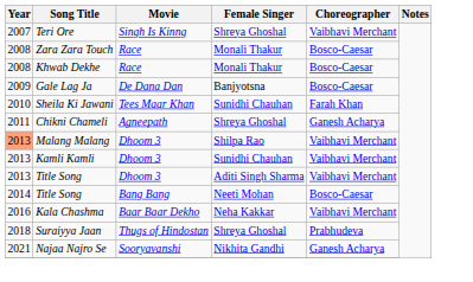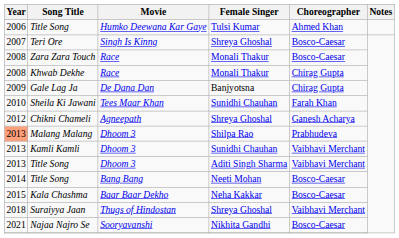+ row: 2006 | Title Song | Humko Deewana Kar Gaye | Tulsi Kumar | Ahmed Khan
Teri Ore | Choreographer: Vaibhavi Merchant -> Bosco-Caesar
Khwab Dekhe | Choreographer: Bosco-Caesar -> Chirag Gupta
Gale Lag Ja | Choreographer: Bosco-Caesar -> Chirag Gupta
Chikni Chameli | Year: 2011 -> 2012
Malang Malang | Choreographer: Vaibhavi Merchant -> Prabhudeva
Kala Chashma | Year: 2016 -> 2015
Kala Chashma | Choreographer: Vaibhavi Merchant -> Bosco-Caesar
Suraiyya Jaan | Choreographer: Prabhudeva -> Vaibhavi Merchant
Najaa Najro Se | Choreographer: Ganesh Acharya -> Bosco-Caesar
